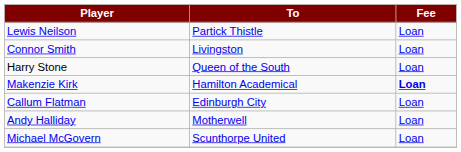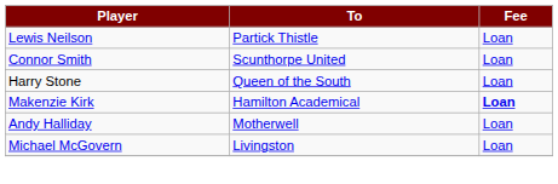Connor Smith | To: Livingston -> Scunthorpe United
- row: Callum Flatman | Edinburgh City | Loan
Michael McGovern | To: Scunthorpe United -> Livingston
